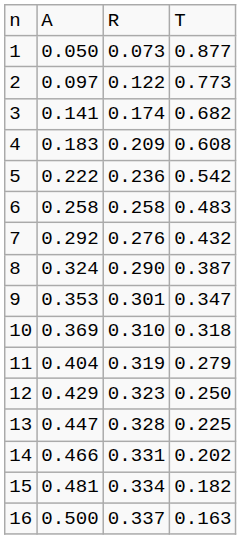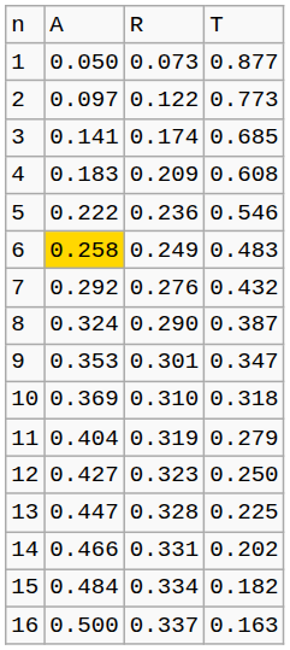3 | column 4: 0.682 -> 0.685
5 | column 4: 0.542 -> 0.546
6 | column 2: no background -> gold background
6 | column 3: 0.258 -> 0.249
12 | column 2: 0.429 -> 0.427
15 | column 2: 0.481 -> 0.484
